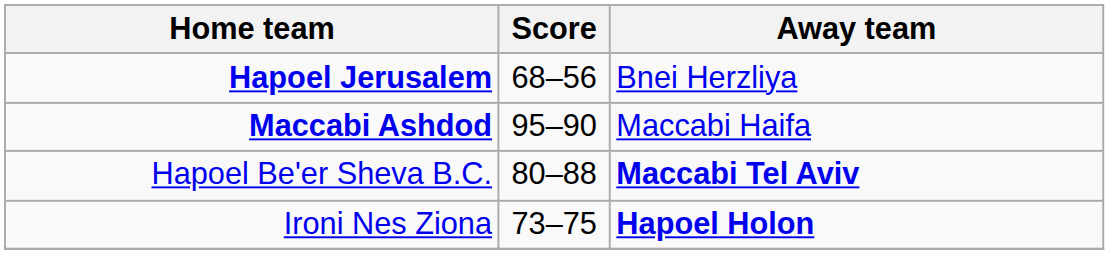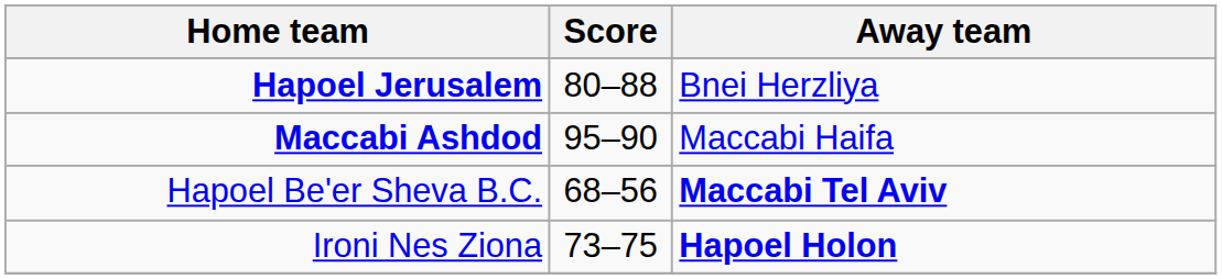Hapoel Jerusalem | Score: 68–56 -> 80–88
Hapoel Be'er Sheva B.C. | Score: 80–88 -> 68–56
